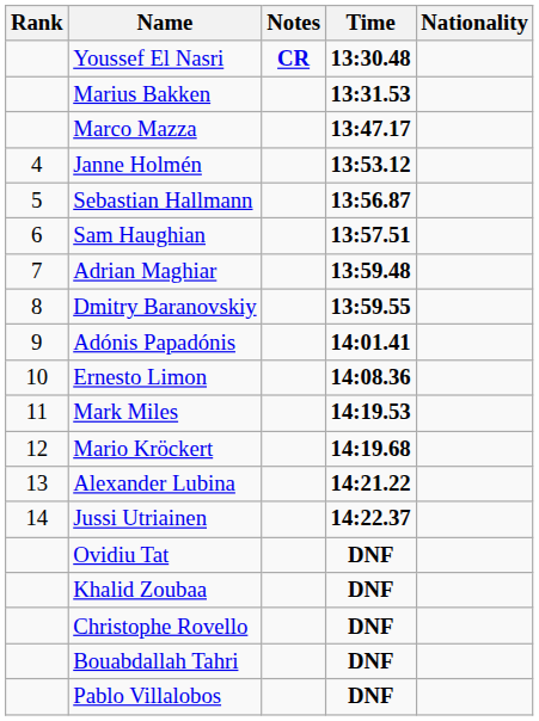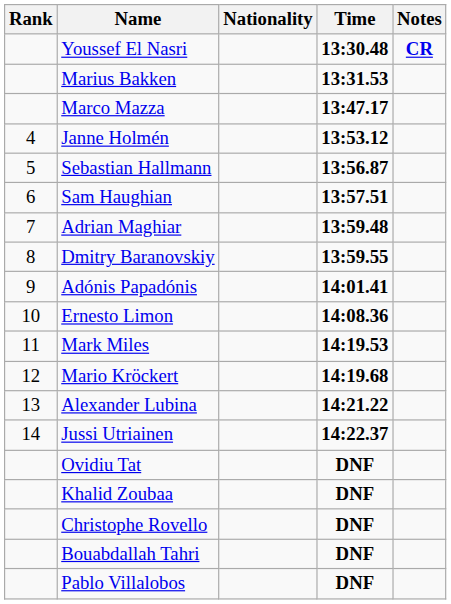columns swapped: Nationality <-> Notes
